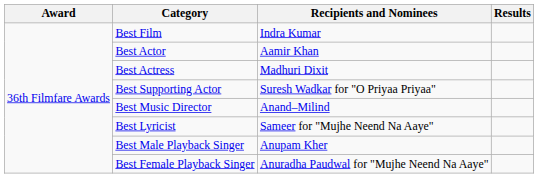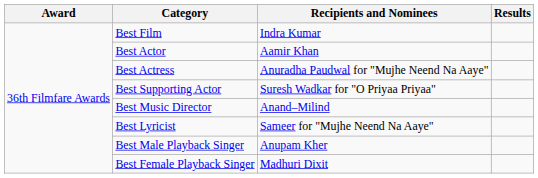Best Actress | Recipients and Nominees: Madhuri Dixit -> Anuradha Paudwal for "Mujhe Neend Na Aaye"
Best Female Playback Singer | Recipients and Nominees: Anuradha Paudwal for "Mujhe Neend Na Aaye" -> Madhuri Dixit
